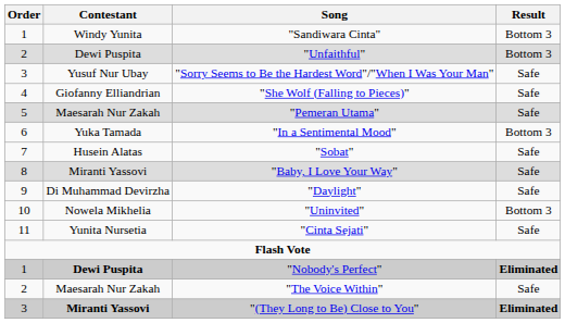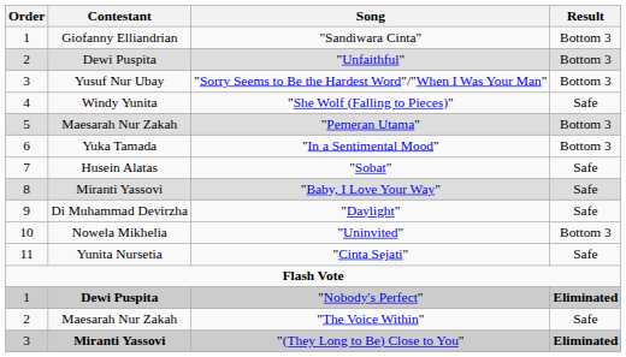"Sandiwara Cinta" | Contestant: Windy Yunita -> Giofanny Elliandrian
"Sorry Seems to Be the Hardest Word"/"When I Was Your Man" | Result: Safe -> Bottom 3
"She Wolf (Falling to Pieces)" | Contestant: Giofanny Elliandrian -> Windy Yunita
"Pemeran Utama" | Result: Safe -> Bottom 3
